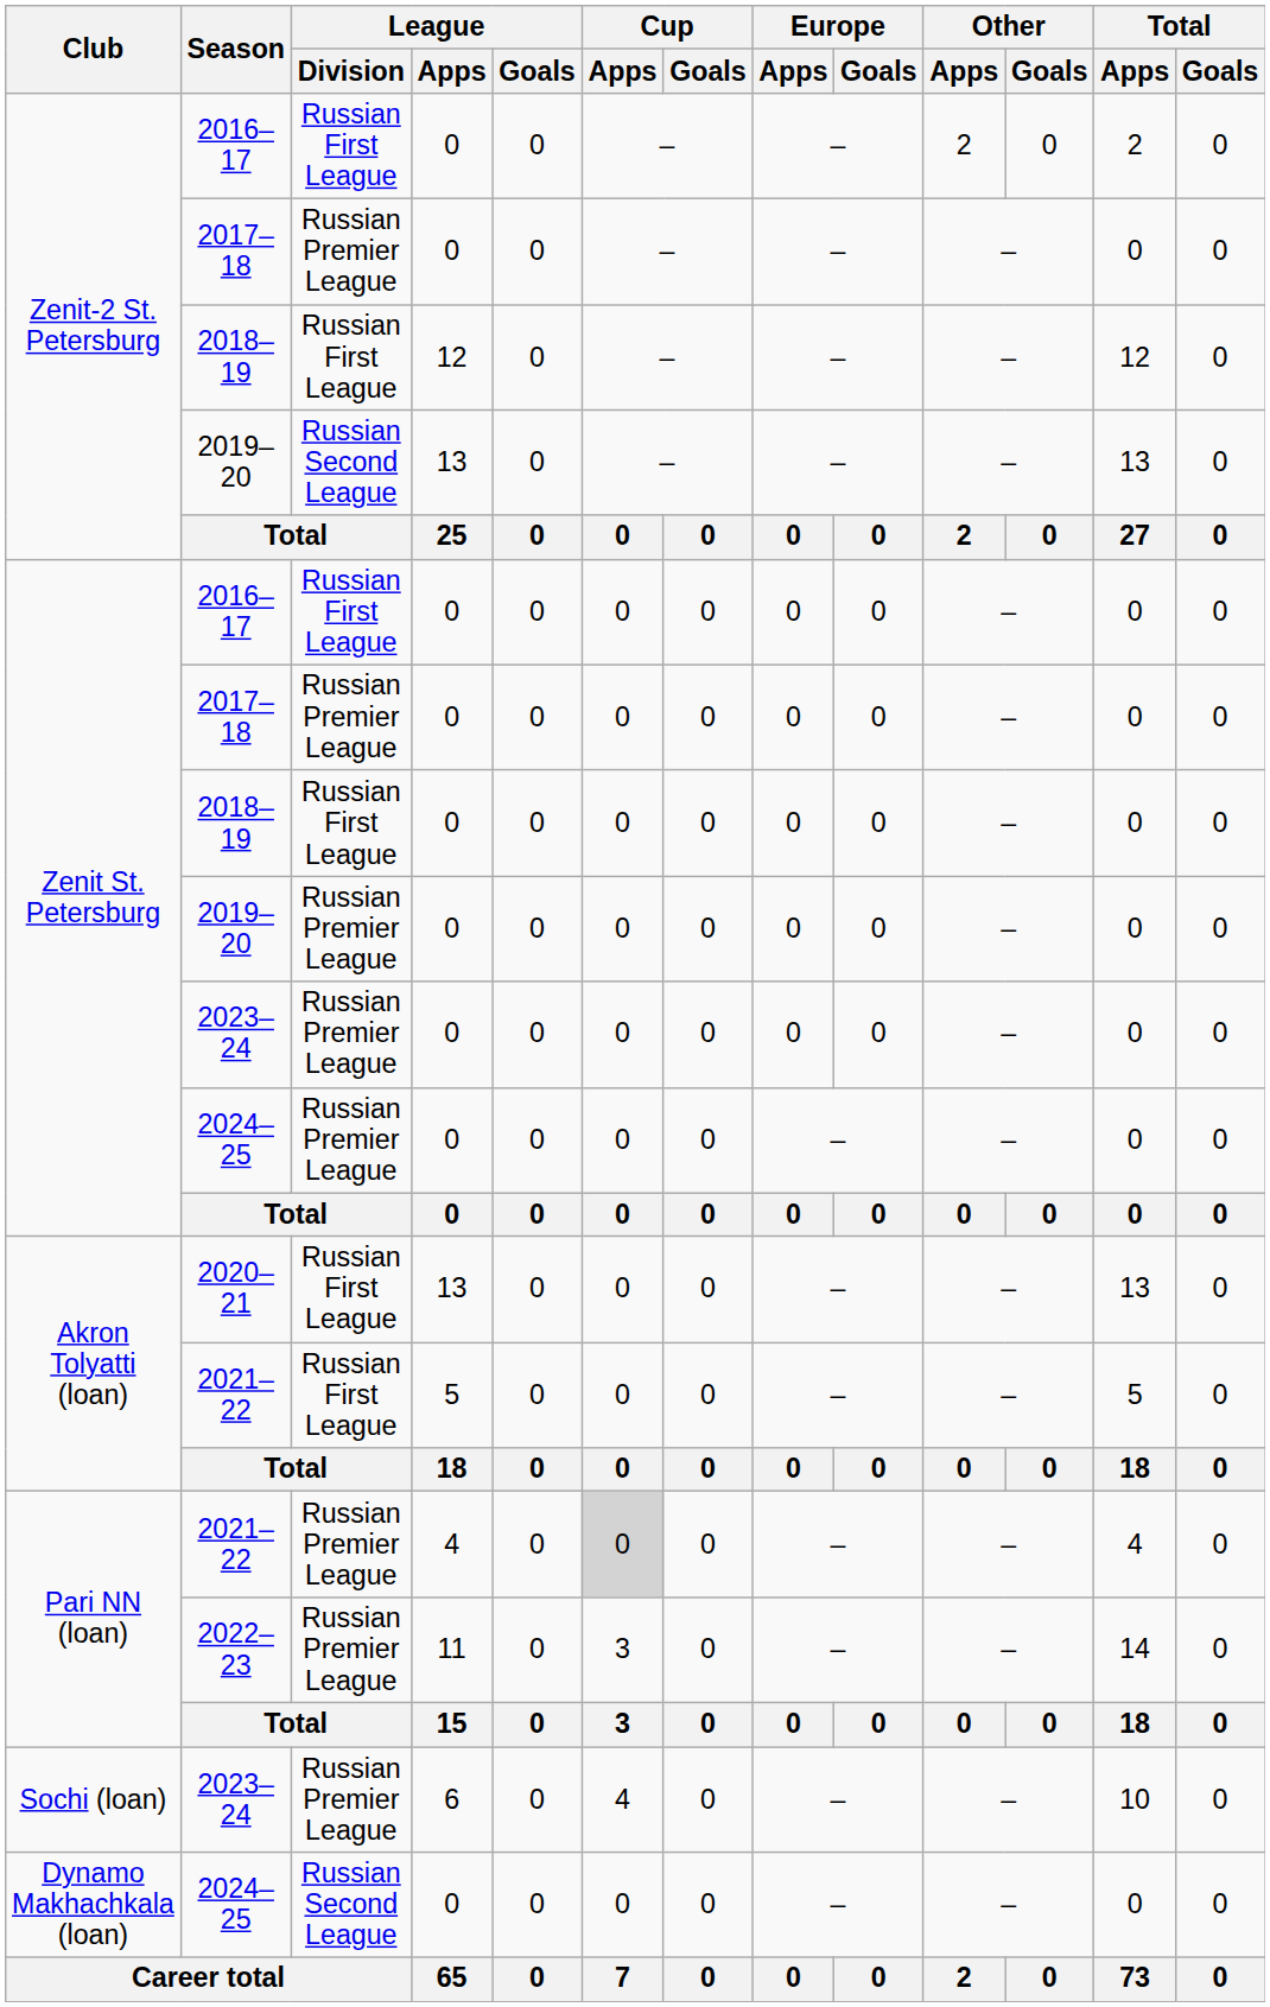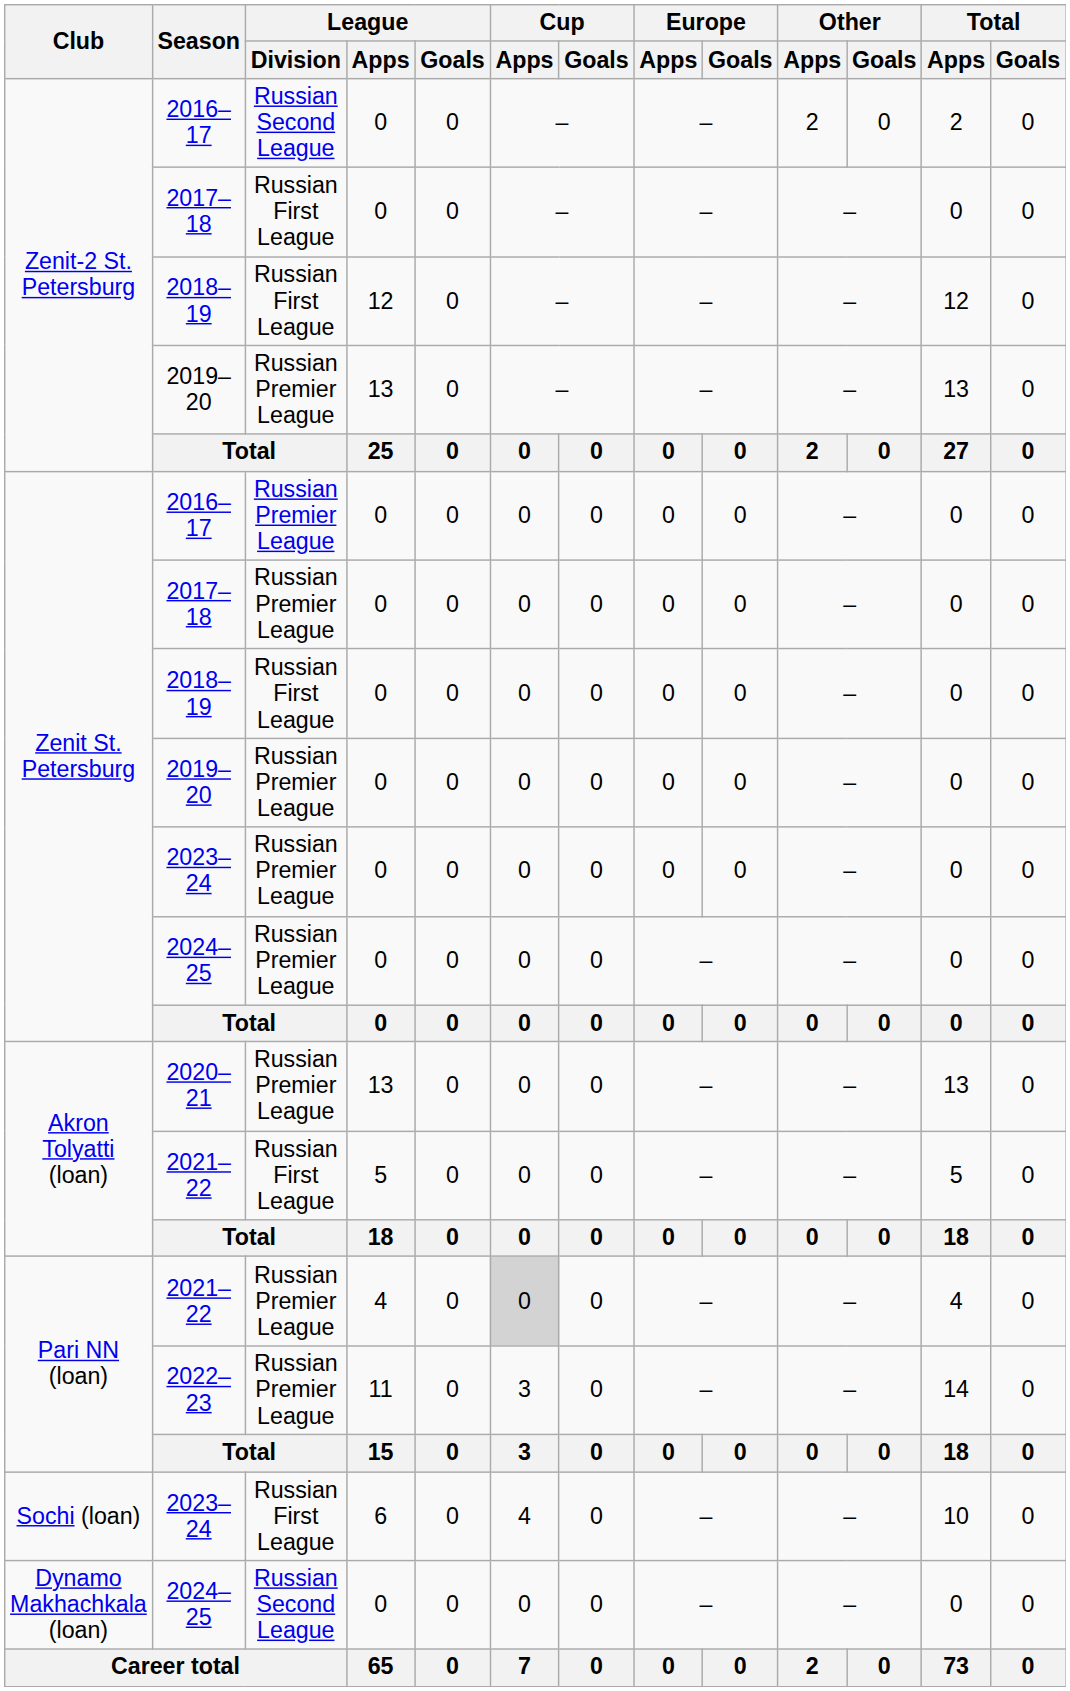Zenit-2 St. Petersburg / 2016–17 | League / Division: Russian First League -> Russian Second League
Zenit-2 St. Petersburg / 2017–18 | League / Division: Russian Premier League -> Russian First League
Zenit-2 St. Petersburg / 2019–20 | League / Division: Russian Second League -> Russian Premier League
Zenit St. Petersburg / 2016–17 | League / Division: Russian First League -> Russian Premier League
2020–21 | League / Division: Russian First League -> Russian Premier League
Sochi (loan) / 2023–24 | League / Division: Russian Premier League -> Russian First League
